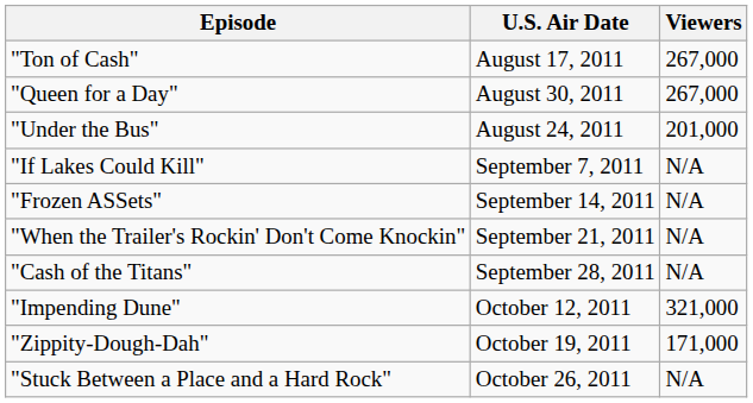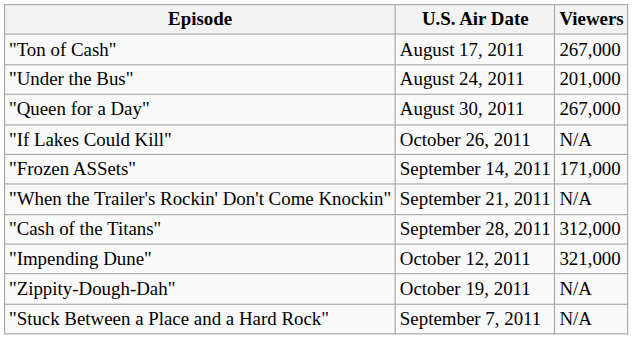rows swapped: "Under the Bus" <-> "Queen for a Day"
"If Lakes Could Kill" | U.S. Air Date: September 7, 2011 -> October 26, 2011
"Frozen ASSets" | Viewers: N/A -> 171,000
"Cash of the Titans" | Viewers: N/A -> 312,000
"Zippity-Dough-Dah" | Viewers: 171,000 -> N/A
"Stuck Between a Place and a Hard Rock" | U.S. Air Date: October 26, 2011 -> September 7, 2011
